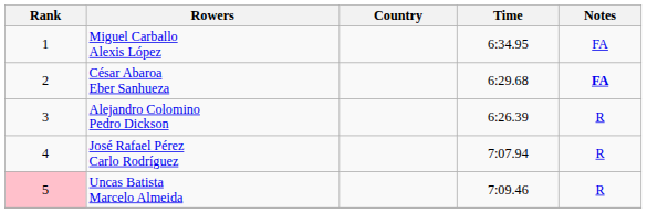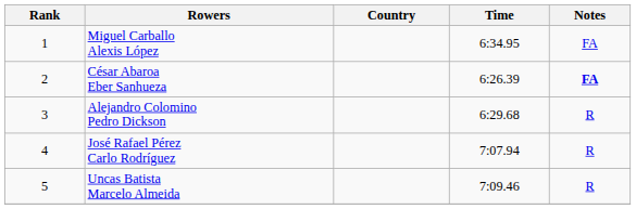César Abaroa Eber Sanhueza | Time: 6:29.68 -> 6:26.39
Alejandro Colomino Pedro Dickson | Time: 6:26.39 -> 6:29.68
Uncas Batista Marcelo Almeida | Rank: pink background -> no background
